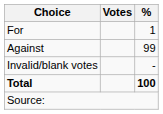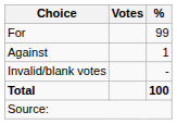For | %: 1 -> 99
Against | %: 99 -> 1
